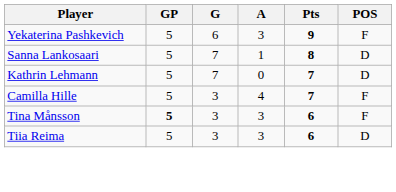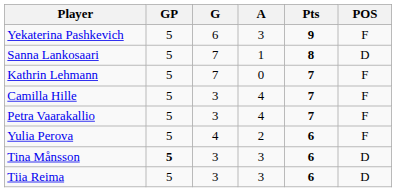Kathrin Lehmann | POS: D -> F
+ row: Petra Vaarakallio | 5 | 3 | 4 | 7 | F
+ row: Yulia Perova | 5 | 4 | 2 | 6 | F
Tina Månsson | POS: F -> D
